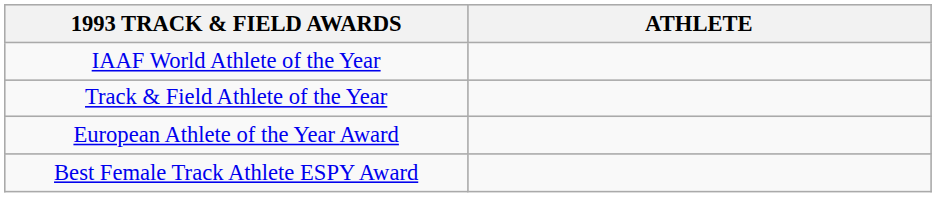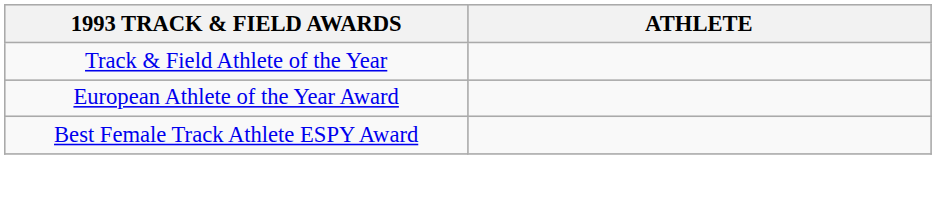- row: IAAF World Athlete of the Year
